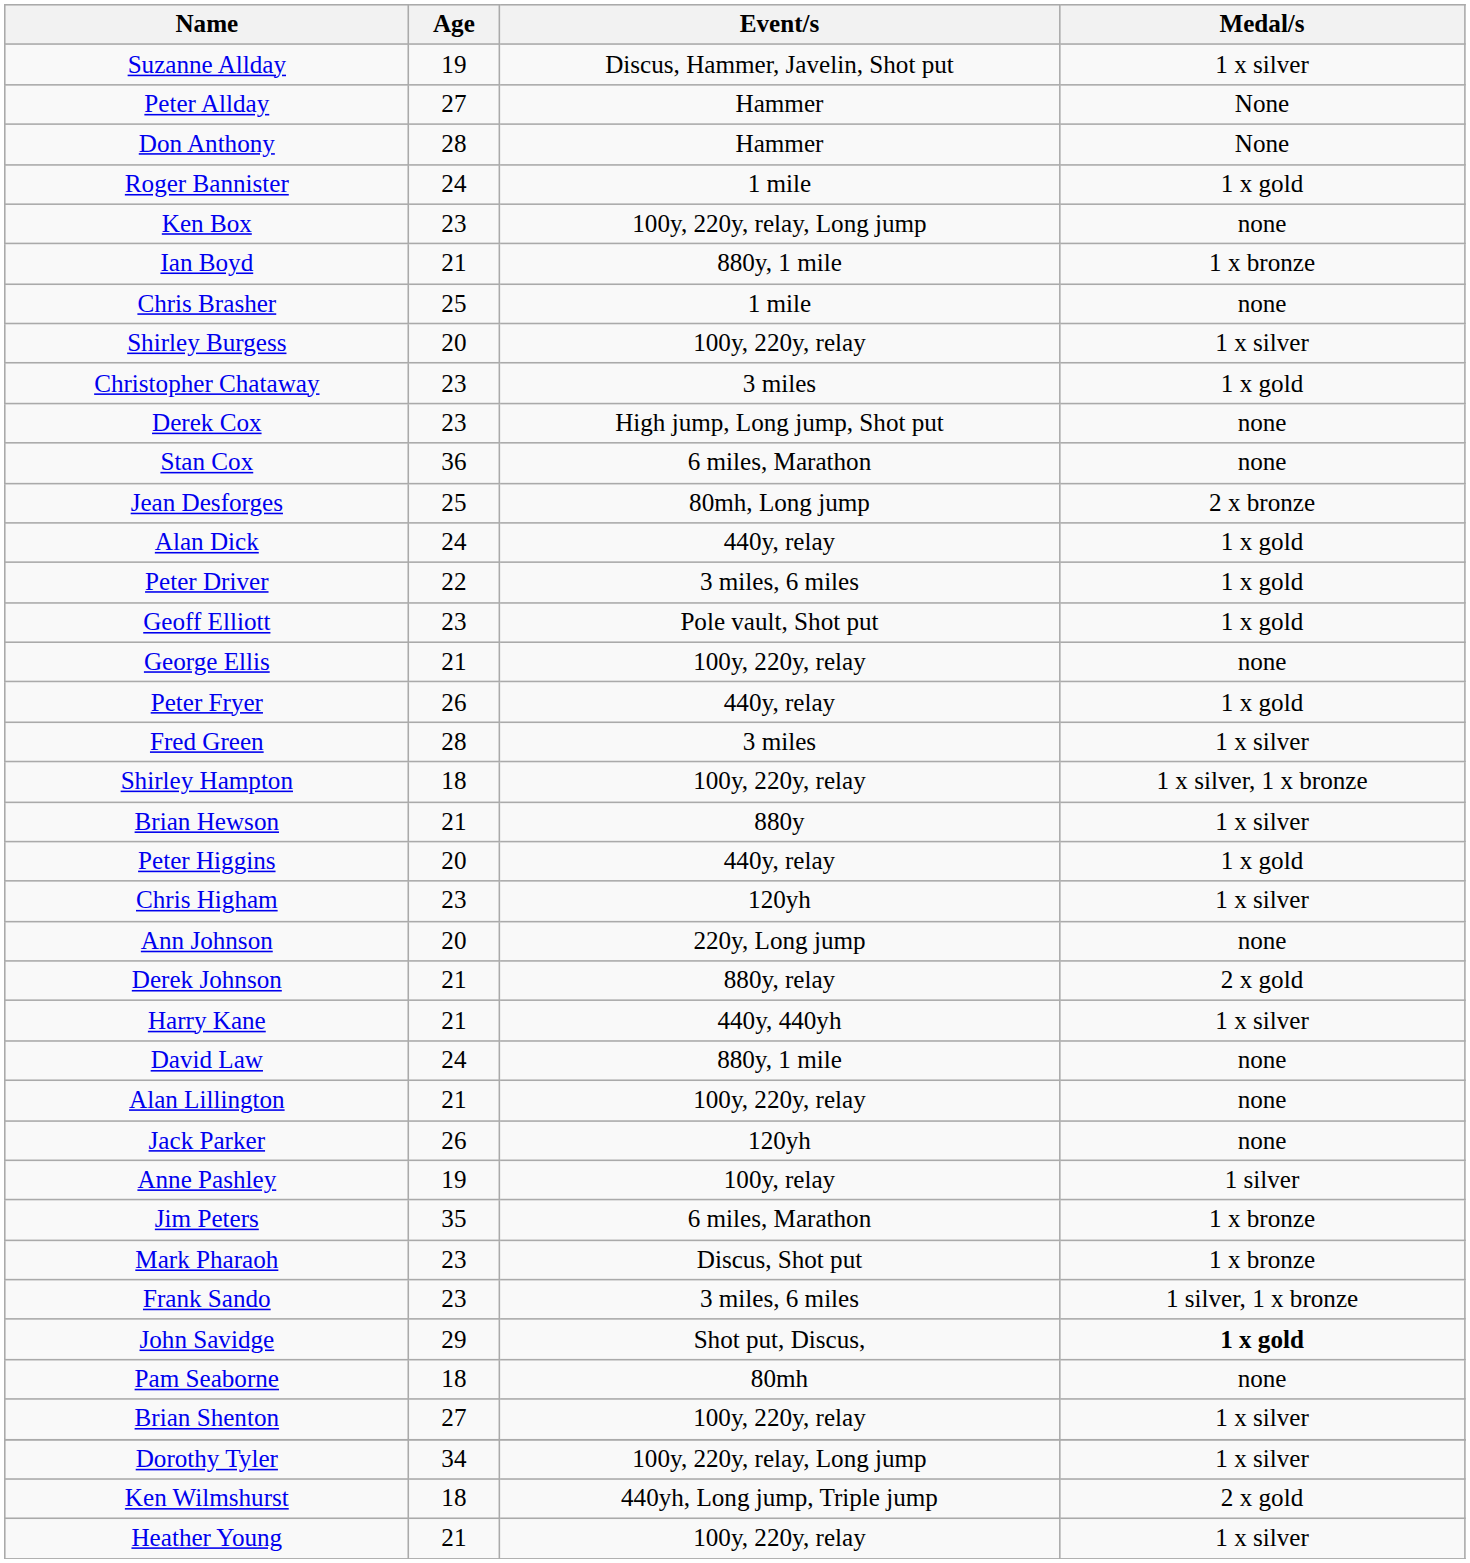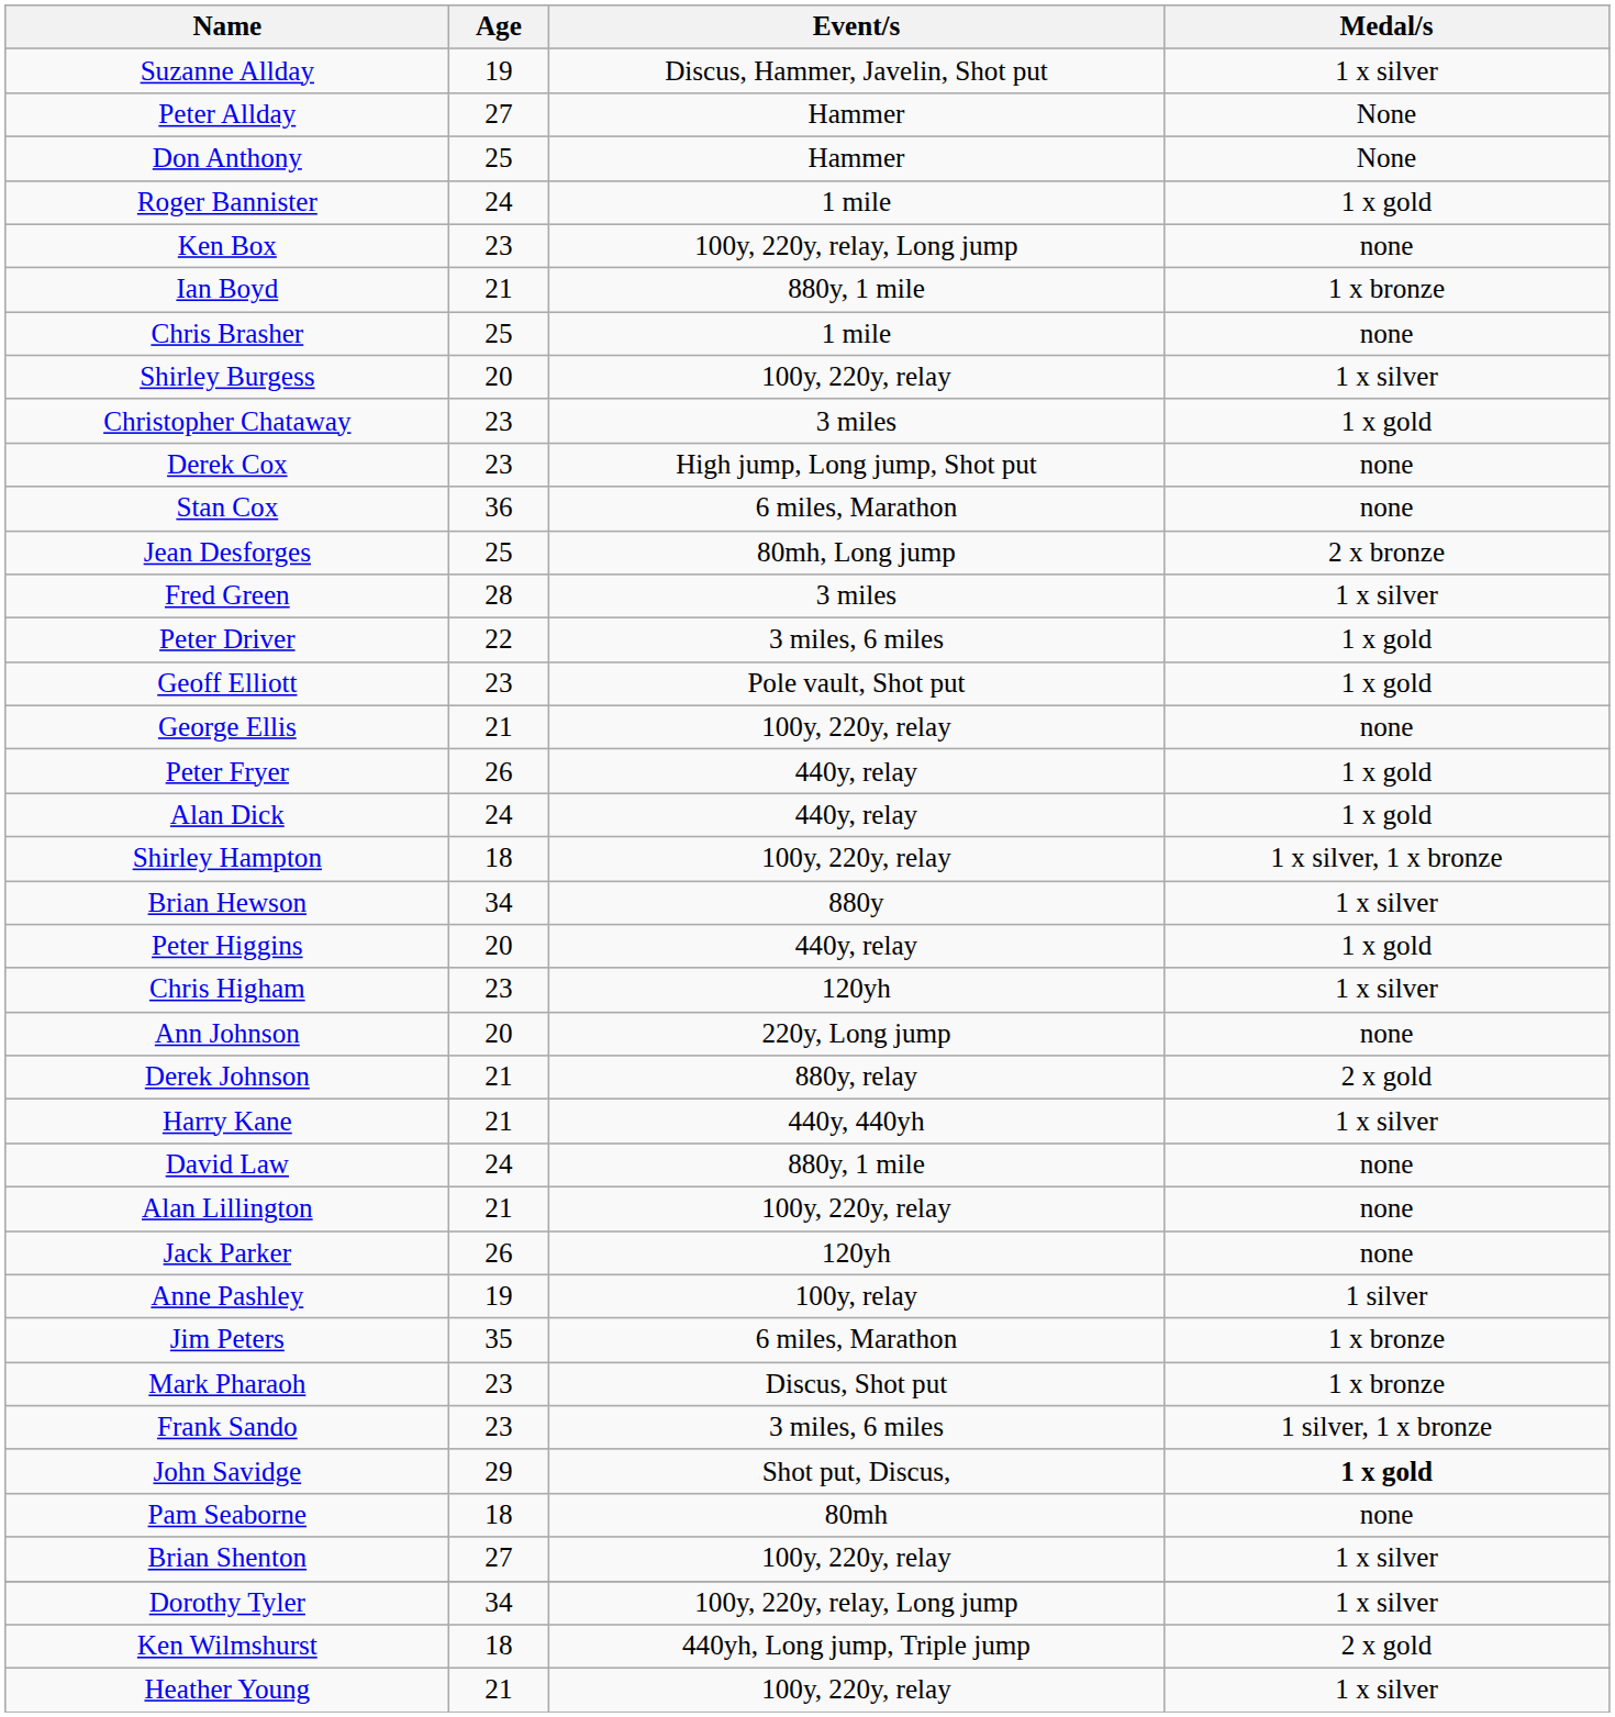Don Anthony | Age: 28 -> 25
rows swapped: Alan Dick <-> Fred Green
Brian Hewson | Age: 21 -> 34
